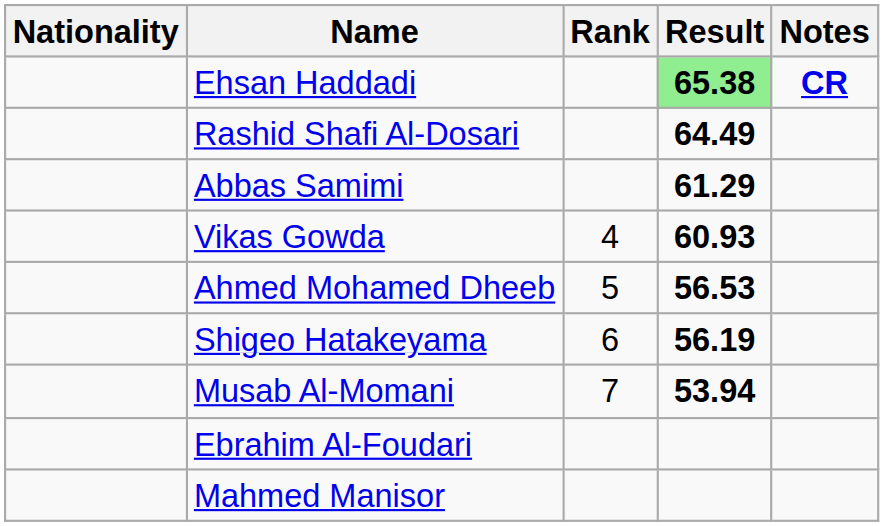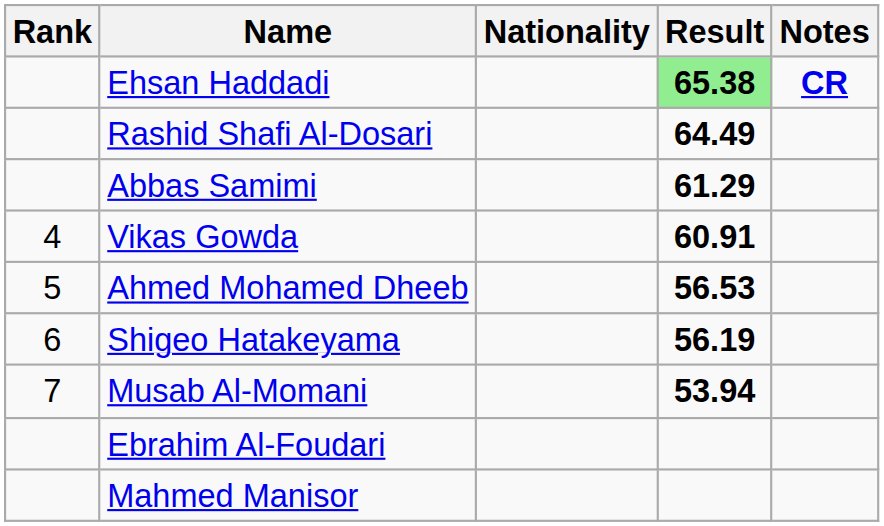columns swapped: Rank <-> Nationality
Vikas Gowda | Result: 60.93 -> 60.91
